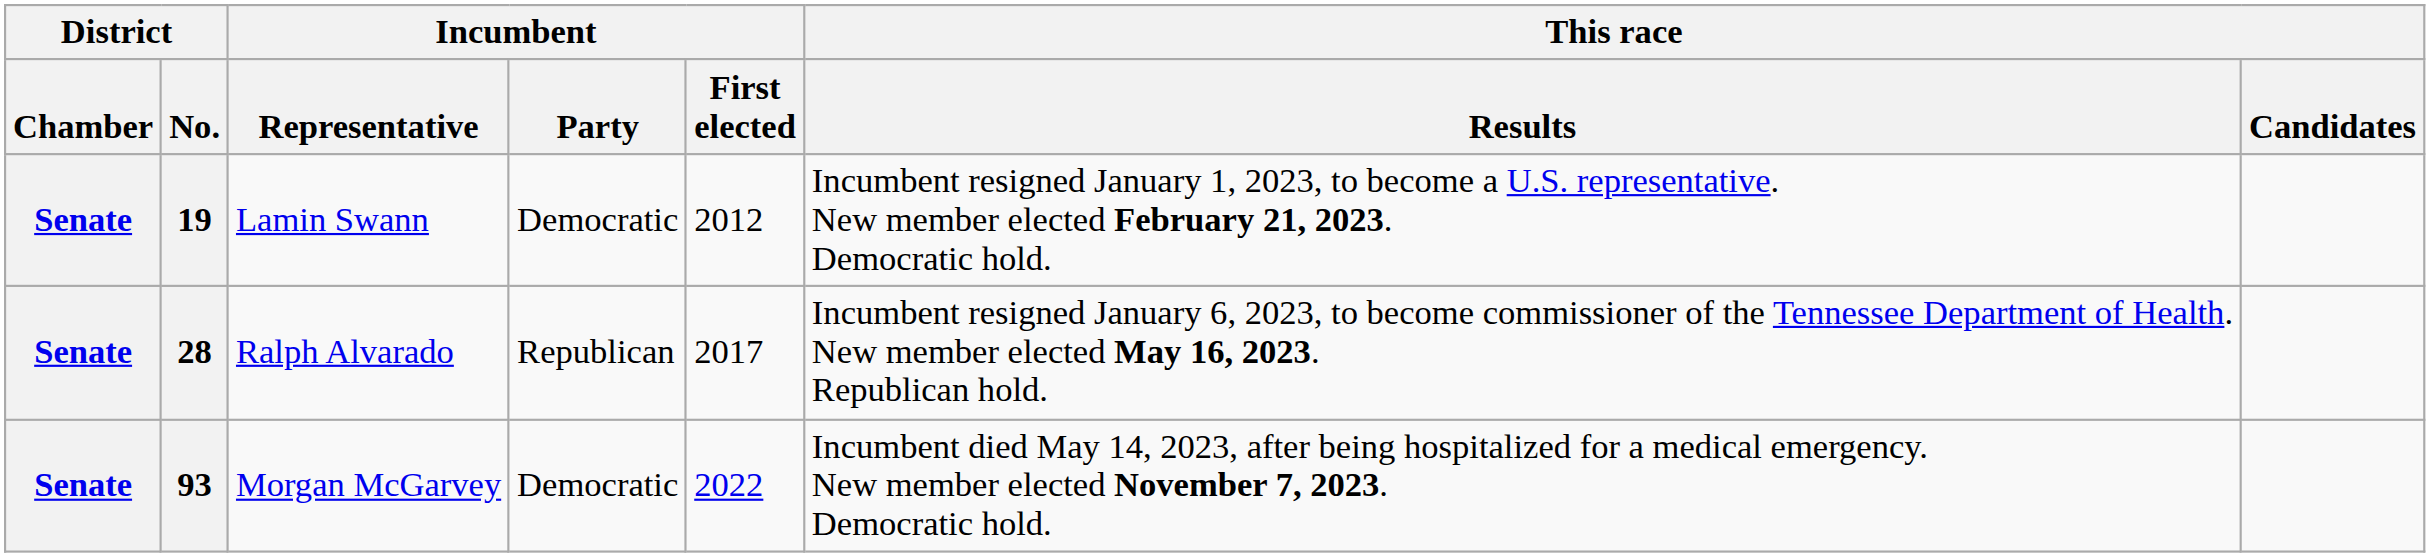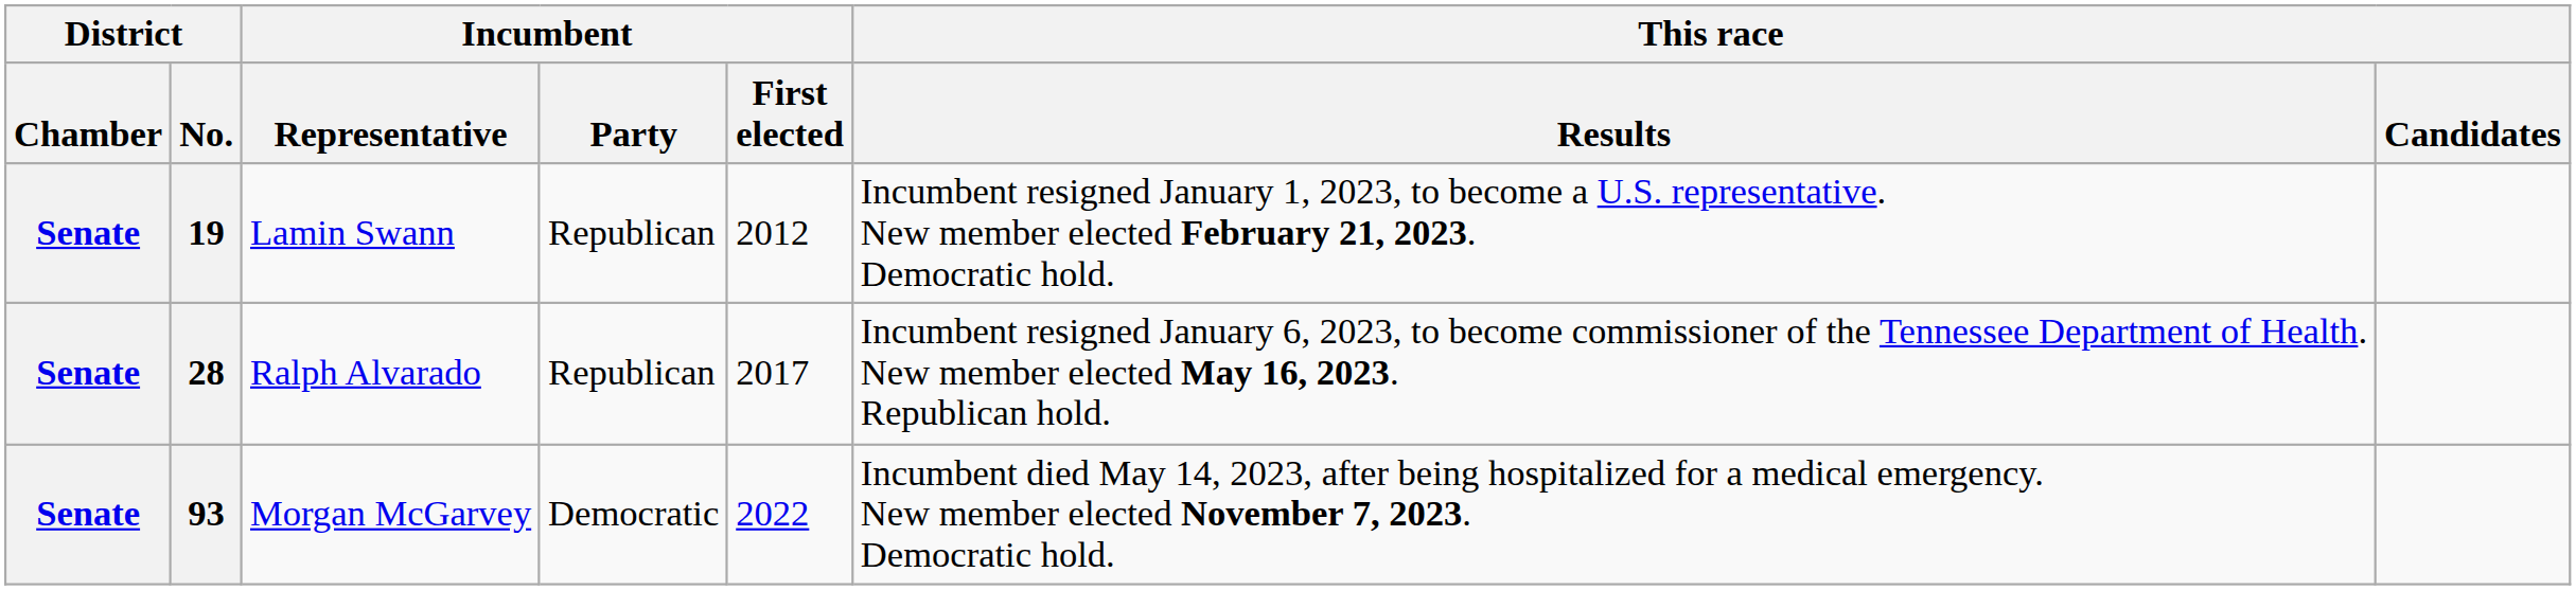19 | Incumbent / Party: Democratic -> Republican
